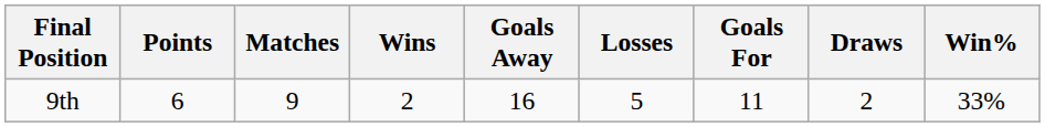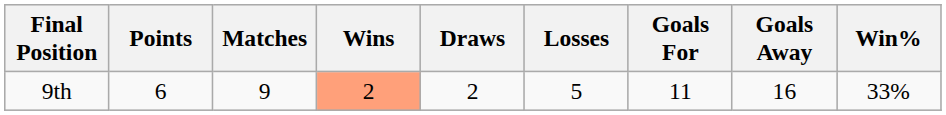columns swapped: Draws <-> Goals Away
9th | Wins: no background -> lightsalmon background
